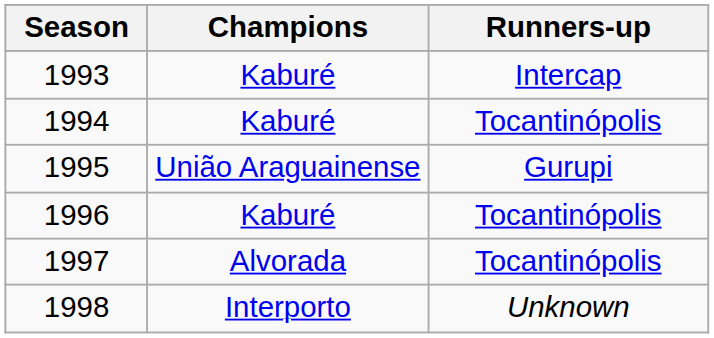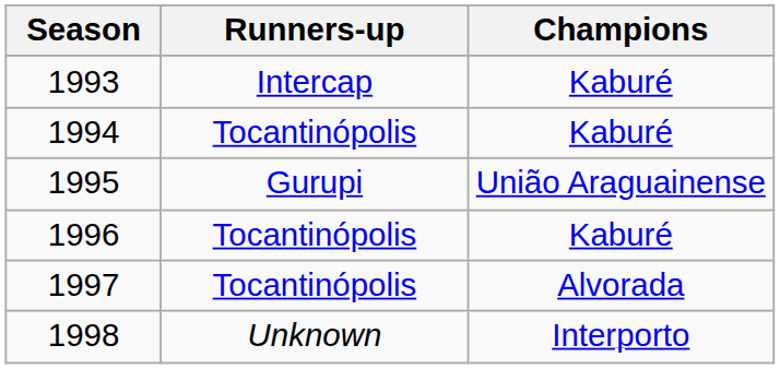columns swapped: Champions <-> Runners-up
